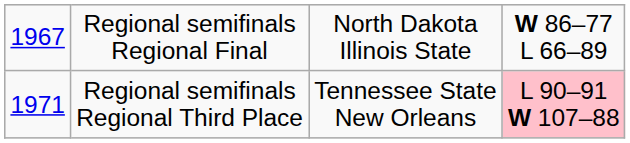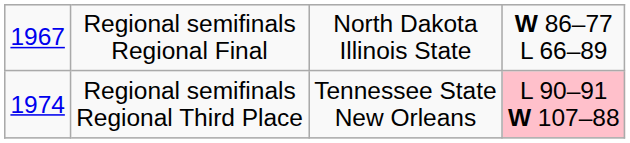Regional semifinals Regional Third Place | column 1: 1971 -> 1974
